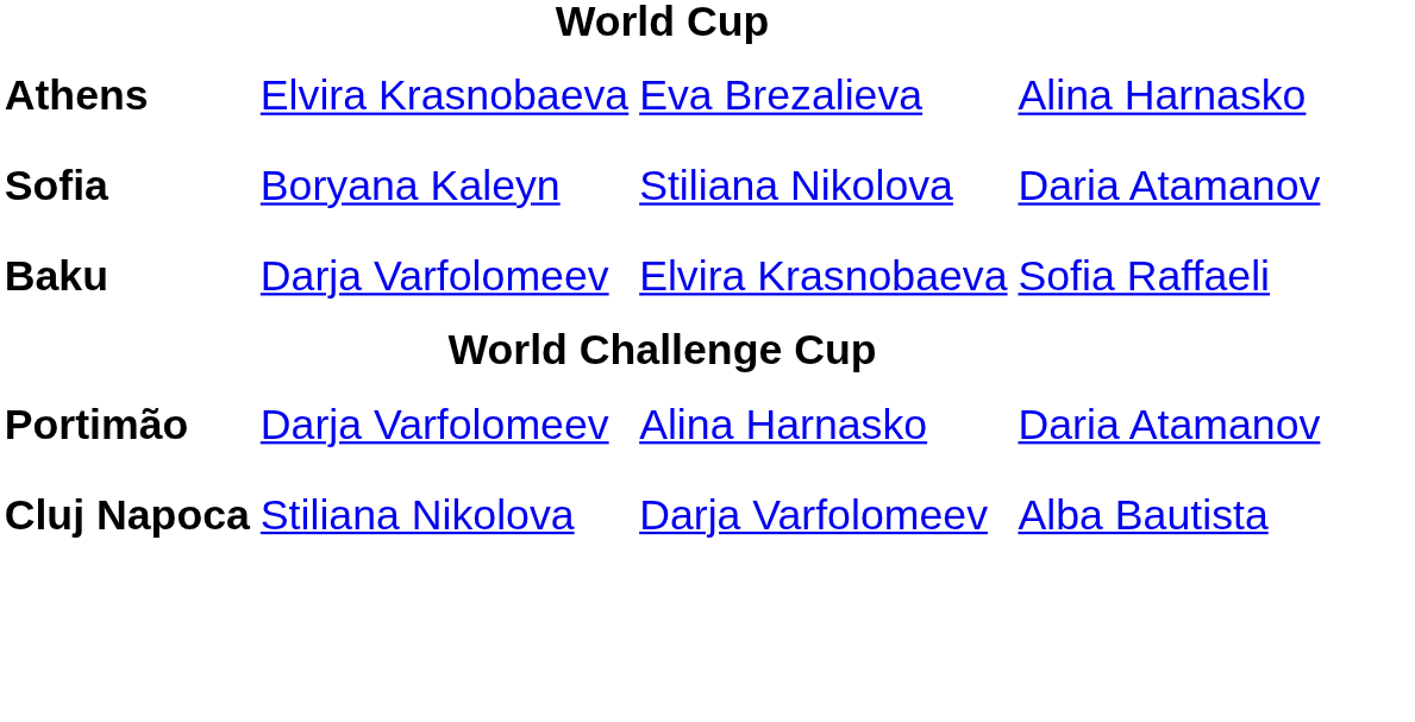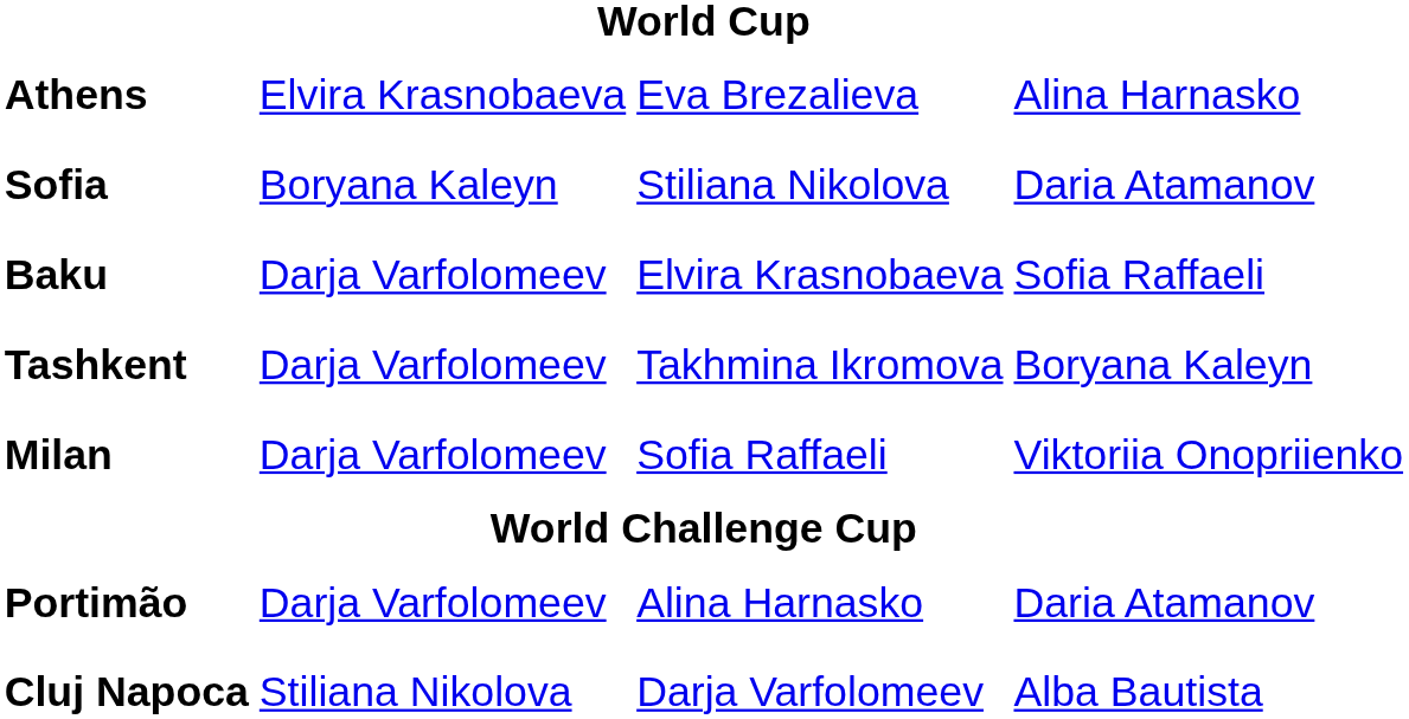+ row: Tashkent | Darja Varfolomeev | Takhmina Ikromova | Boryana Kaleyn
+ row: Milan | Darja Varfolomeev | Sofia Raffaeli | Viktoriia Onopriienko
